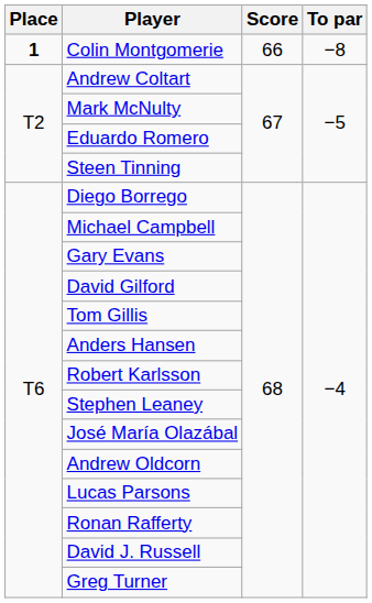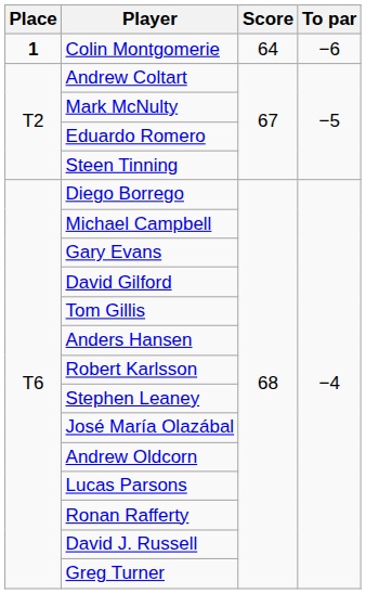Colin Montgomerie | Score: 66 -> 64
Colin Montgomerie | To par: −8 -> −6
